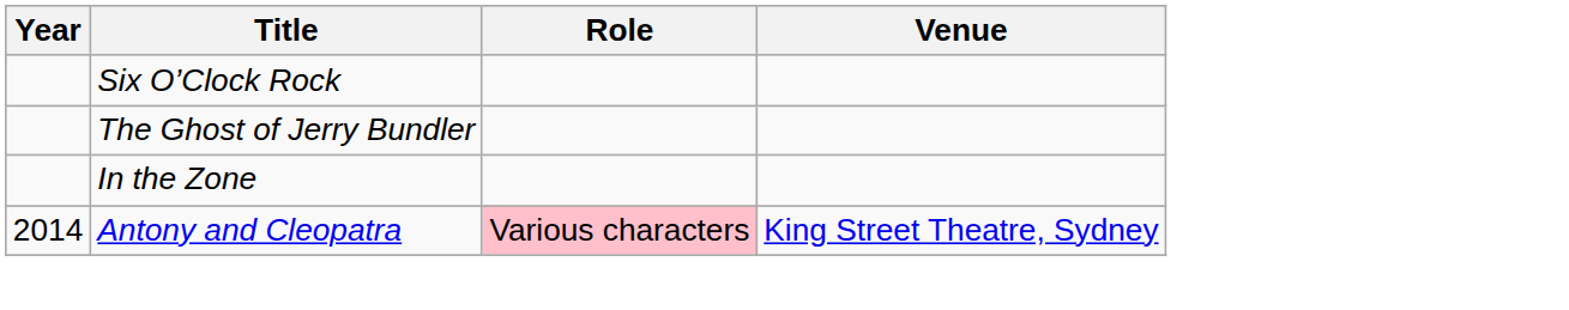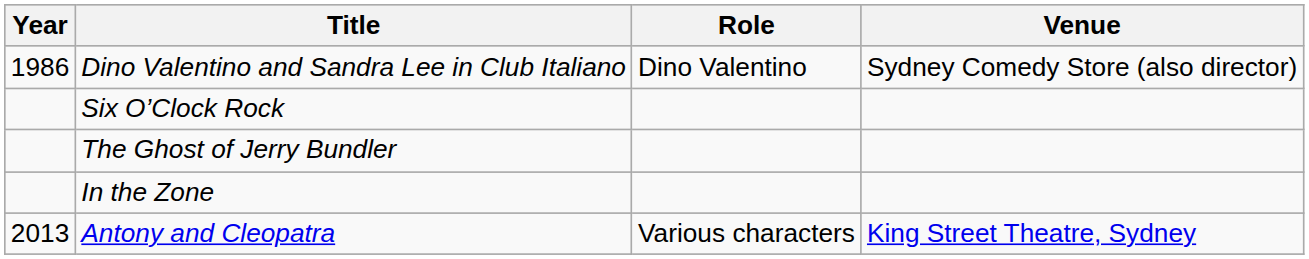+ row: 1986 | Dino Valentino and Sandra Lee in Club Italiano | Dino Valentino | Sydney Comedy Store (also director)
Antony and Cleopatra | Year: 2014 -> 2013
Antony and Cleopatra | Role: pink background -> no background
